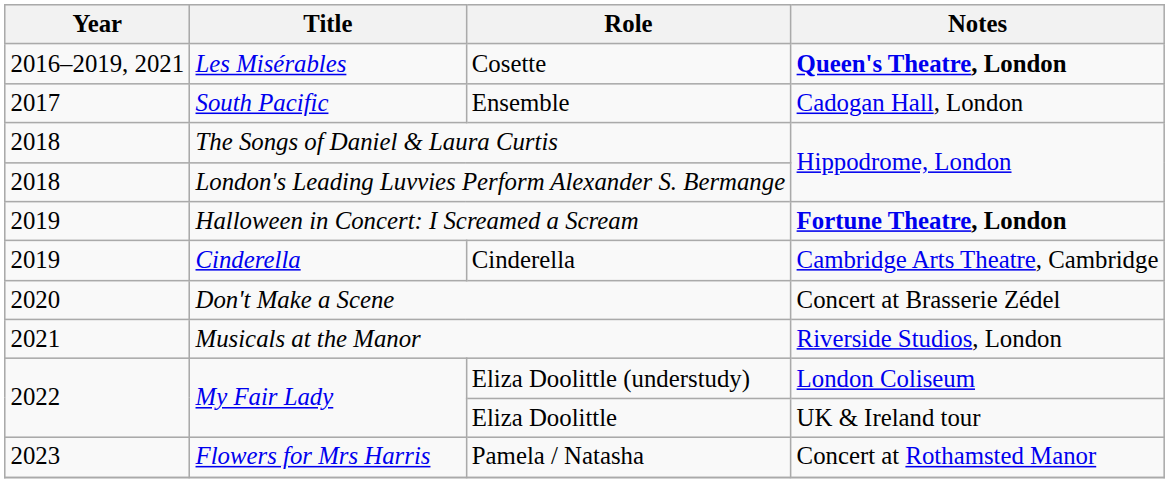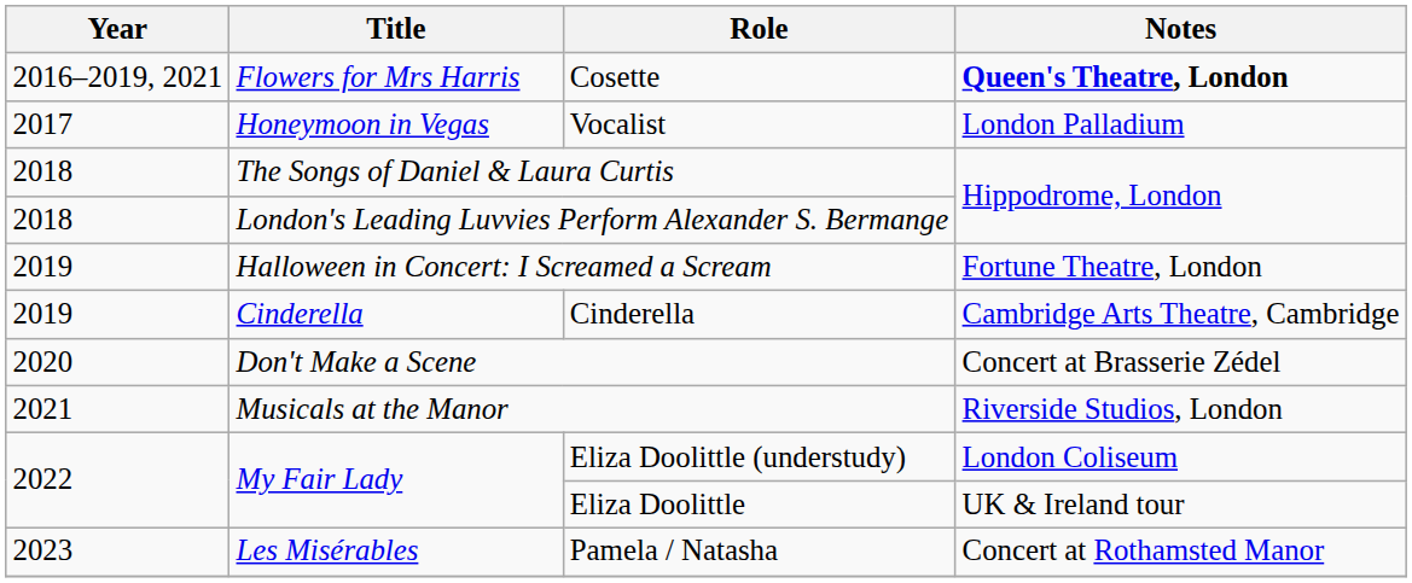Cosette | Title: Les Misérables -> Flowers for Mrs Harris
+ row: 2017 | Honeymoon in Vegas | Vocalist | London Palladium
- row: 2017 | South Pacific | Ensemble | Cadogan Hall, London
Halloween in Concert: I Screamed a Scream | Notes: bold -> normal
Pamela / Natasha | Title: Flowers for Mrs Harris -> Les Misérables
